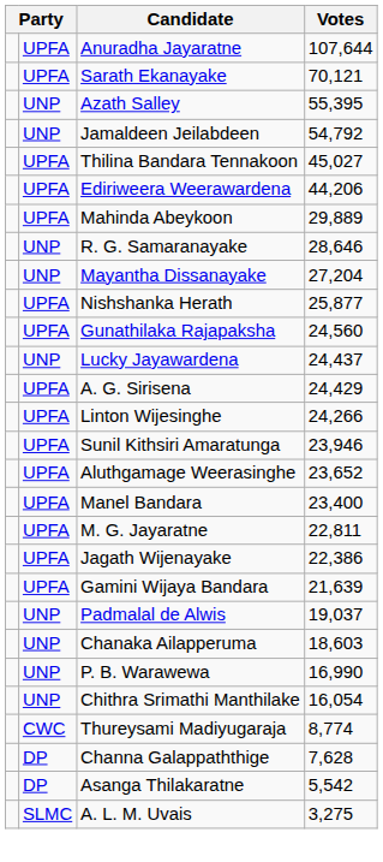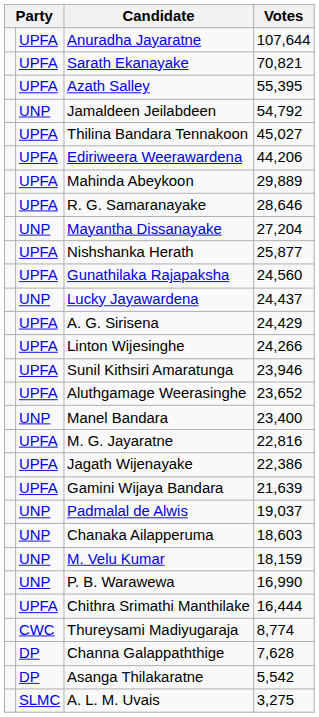Sarath Ekanayake | Votes: 70,121 -> 70,821
Azath Salley | column 2: UNP -> UPFA
R. G. Samaranayake | column 2: UNP -> UPFA
Manel Bandara | column 2: UPFA -> UNP
M. G. Jayaratne | Votes: 22,811 -> 22,816
+ row: UNP | M. Velu Kumar | 18,159
Chithra Srimathi Manthilake | column 2: UNP -> UPFA
Chithra Srimathi Manthilake | Votes: 16,054 -> 16,444
